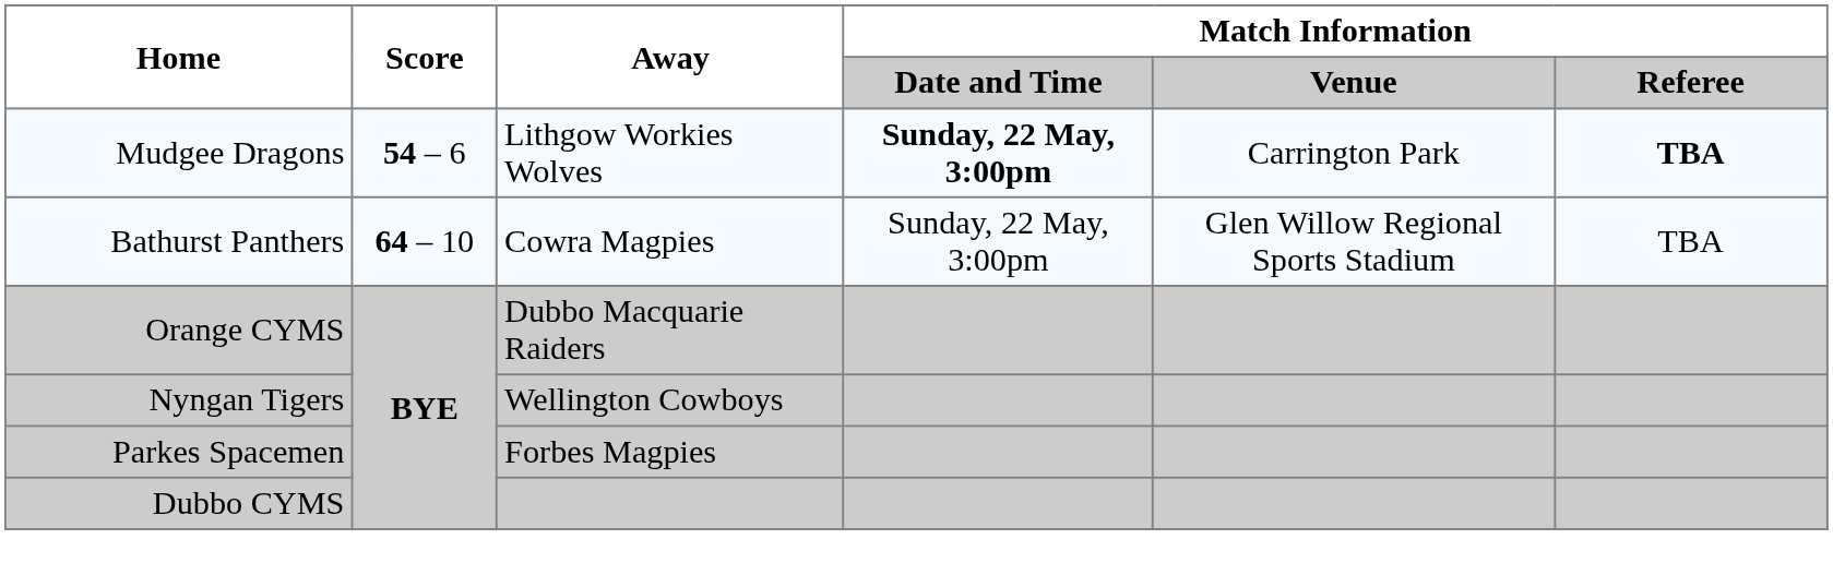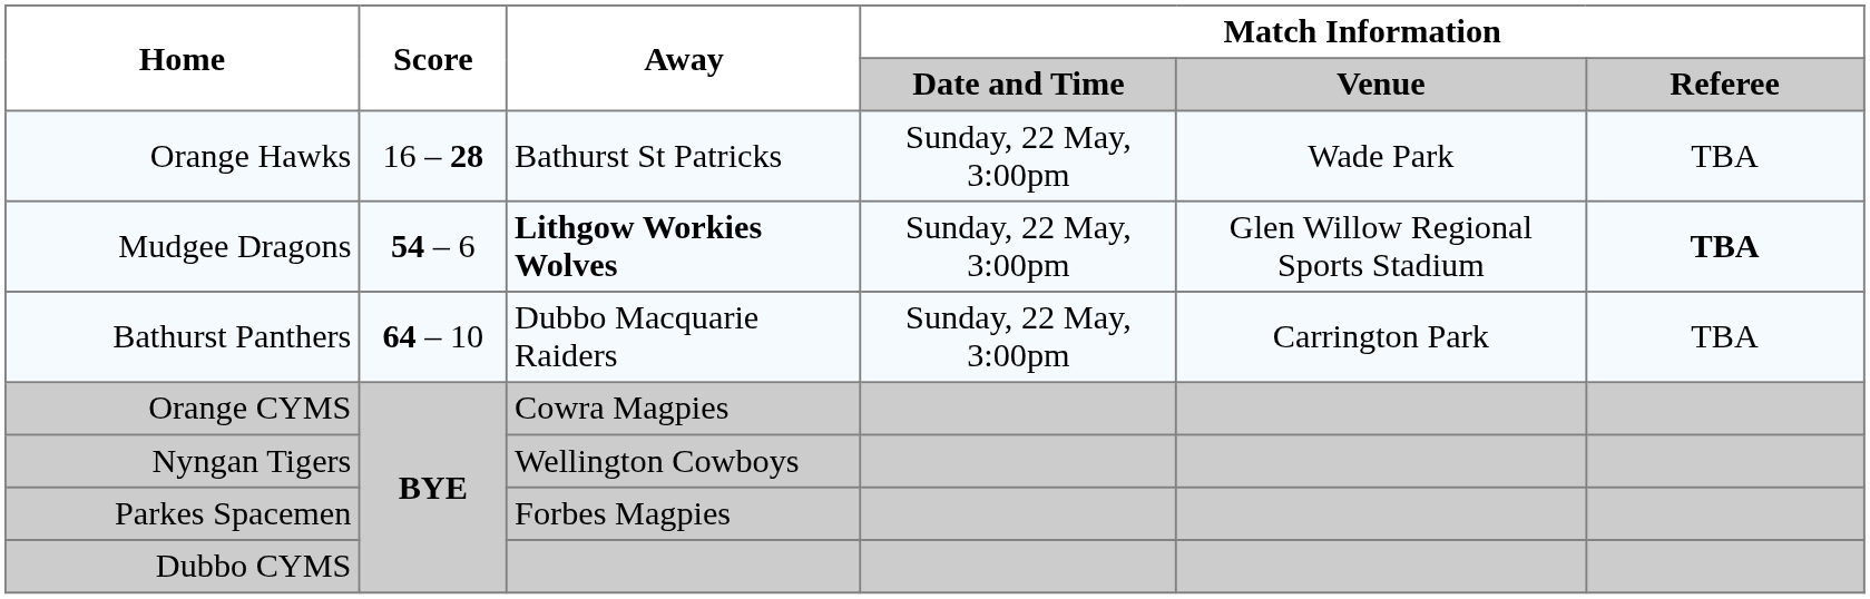+ row: Orange Hawks | 16 – 28 | Bathurst St Patricks | Sunday, 22 May, 3:00pm | Wade Park | TBA
Mudgee Dragons | Away: normal -> bold
Mudgee Dragons | Match Information / Date and Time: bold -> normal
Mudgee Dragons | Match Information / Venue: Carrington Park -> Glen Willow Regional Sports Stadium
Bathurst Panthers | Away: Cowra Magpies -> Dubbo Macquarie Raiders
Bathurst Panthers | Match Information / Venue: Glen Willow Regional Sports Stadium -> Carrington Park
Orange CYMS | Away: Dubbo Macquarie Raiders -> Cowra Magpies
